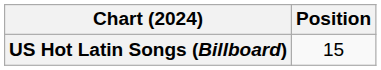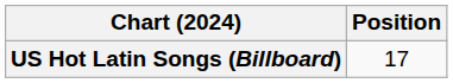US Hot Latin Songs (Billboard) | Position: 15 -> 17
